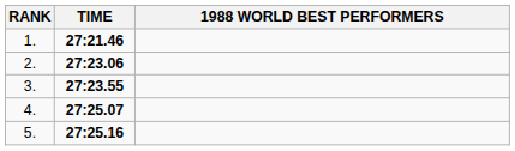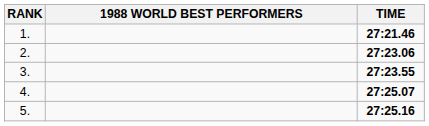columns swapped: 1988 WORLD BEST PERFORMERS <-> TIME
